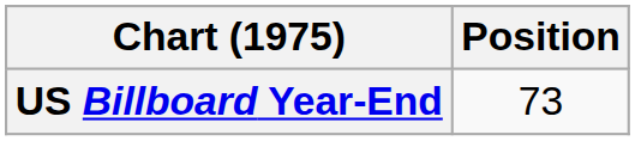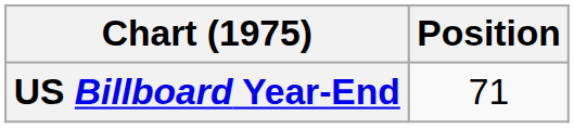US Billboard Year-End | Position: 73 -> 71
